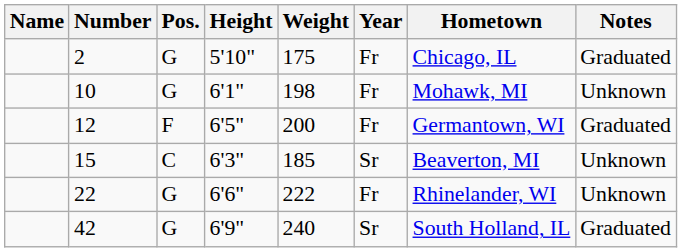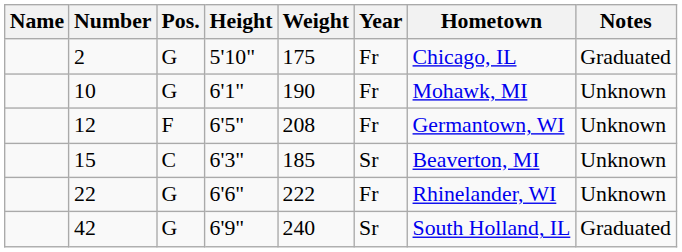10 | Weight: 198 -> 190
12 | Weight: 200 -> 208
12 | Notes: Graduated -> Unknown
